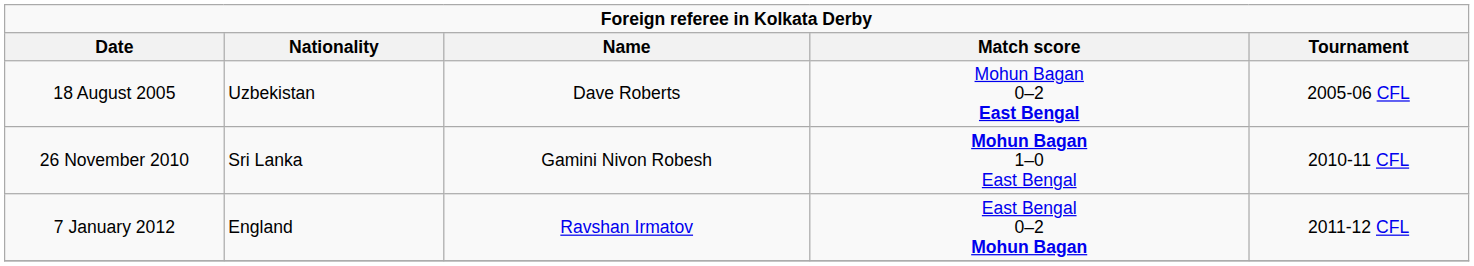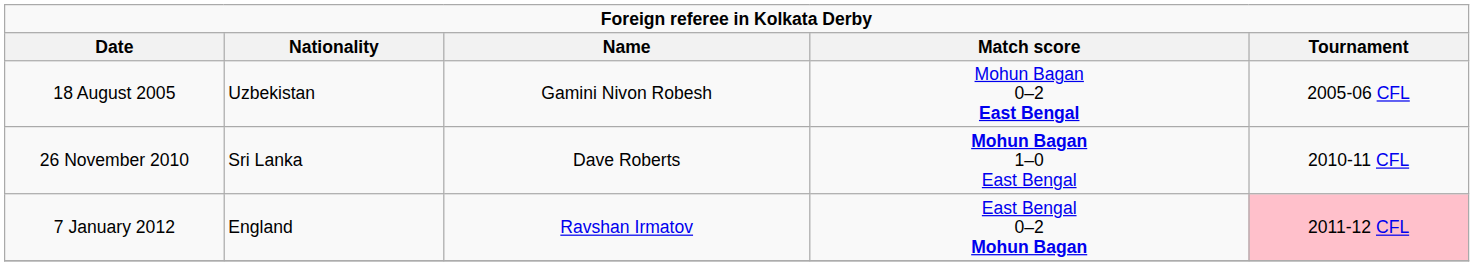18 August 2005 | Name: Dave Roberts -> Gamini Nivon Robesh
26 November 2010 | Name: Gamini Nivon Robesh -> Dave Roberts
7 January 2012 | Tournament: no background -> pink background
